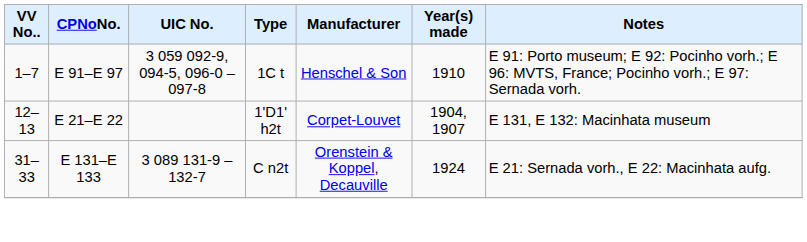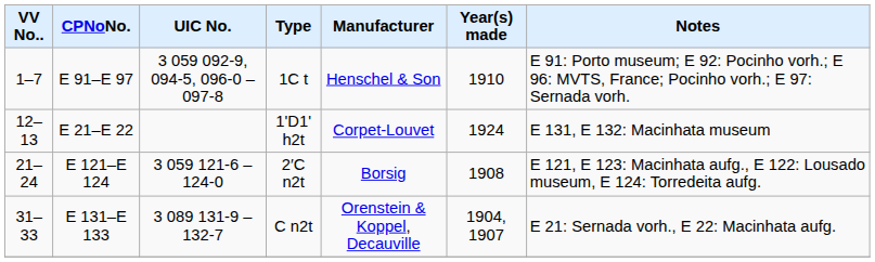E 21–E 22 | Year(s) made: 1904, 1907 -> 1924
+ row: 21–24 | E 121–E 124 | 3 059 121-6 – 124-0 | 2′C n2t | Borsig | 1908 | E 121, E 123: Macinhata aufg., E 122: Lousado museum, E 124: Torredeita aufg.
E 131–E 133 | Year(s) made: 1924 -> 1904, 1907
